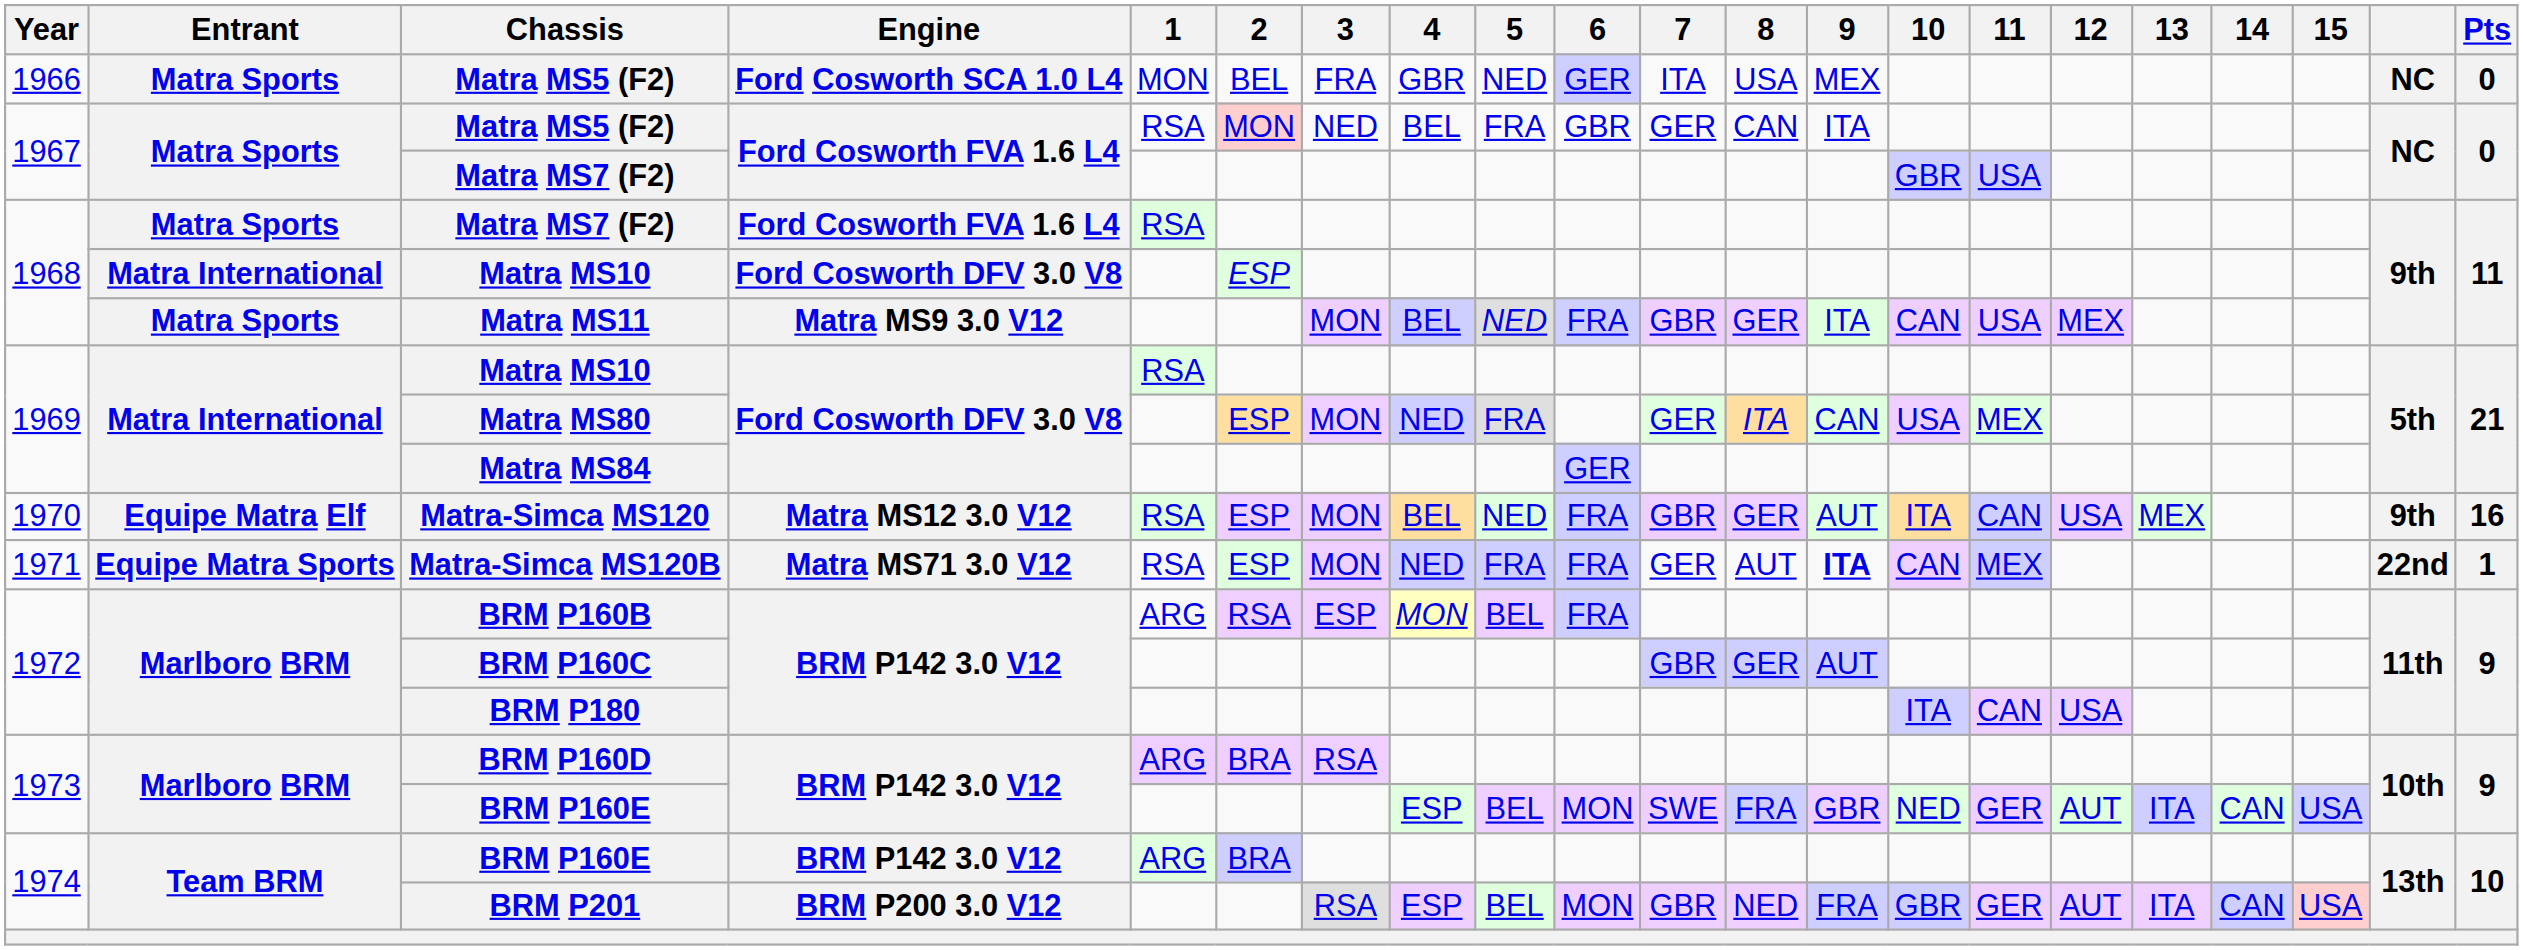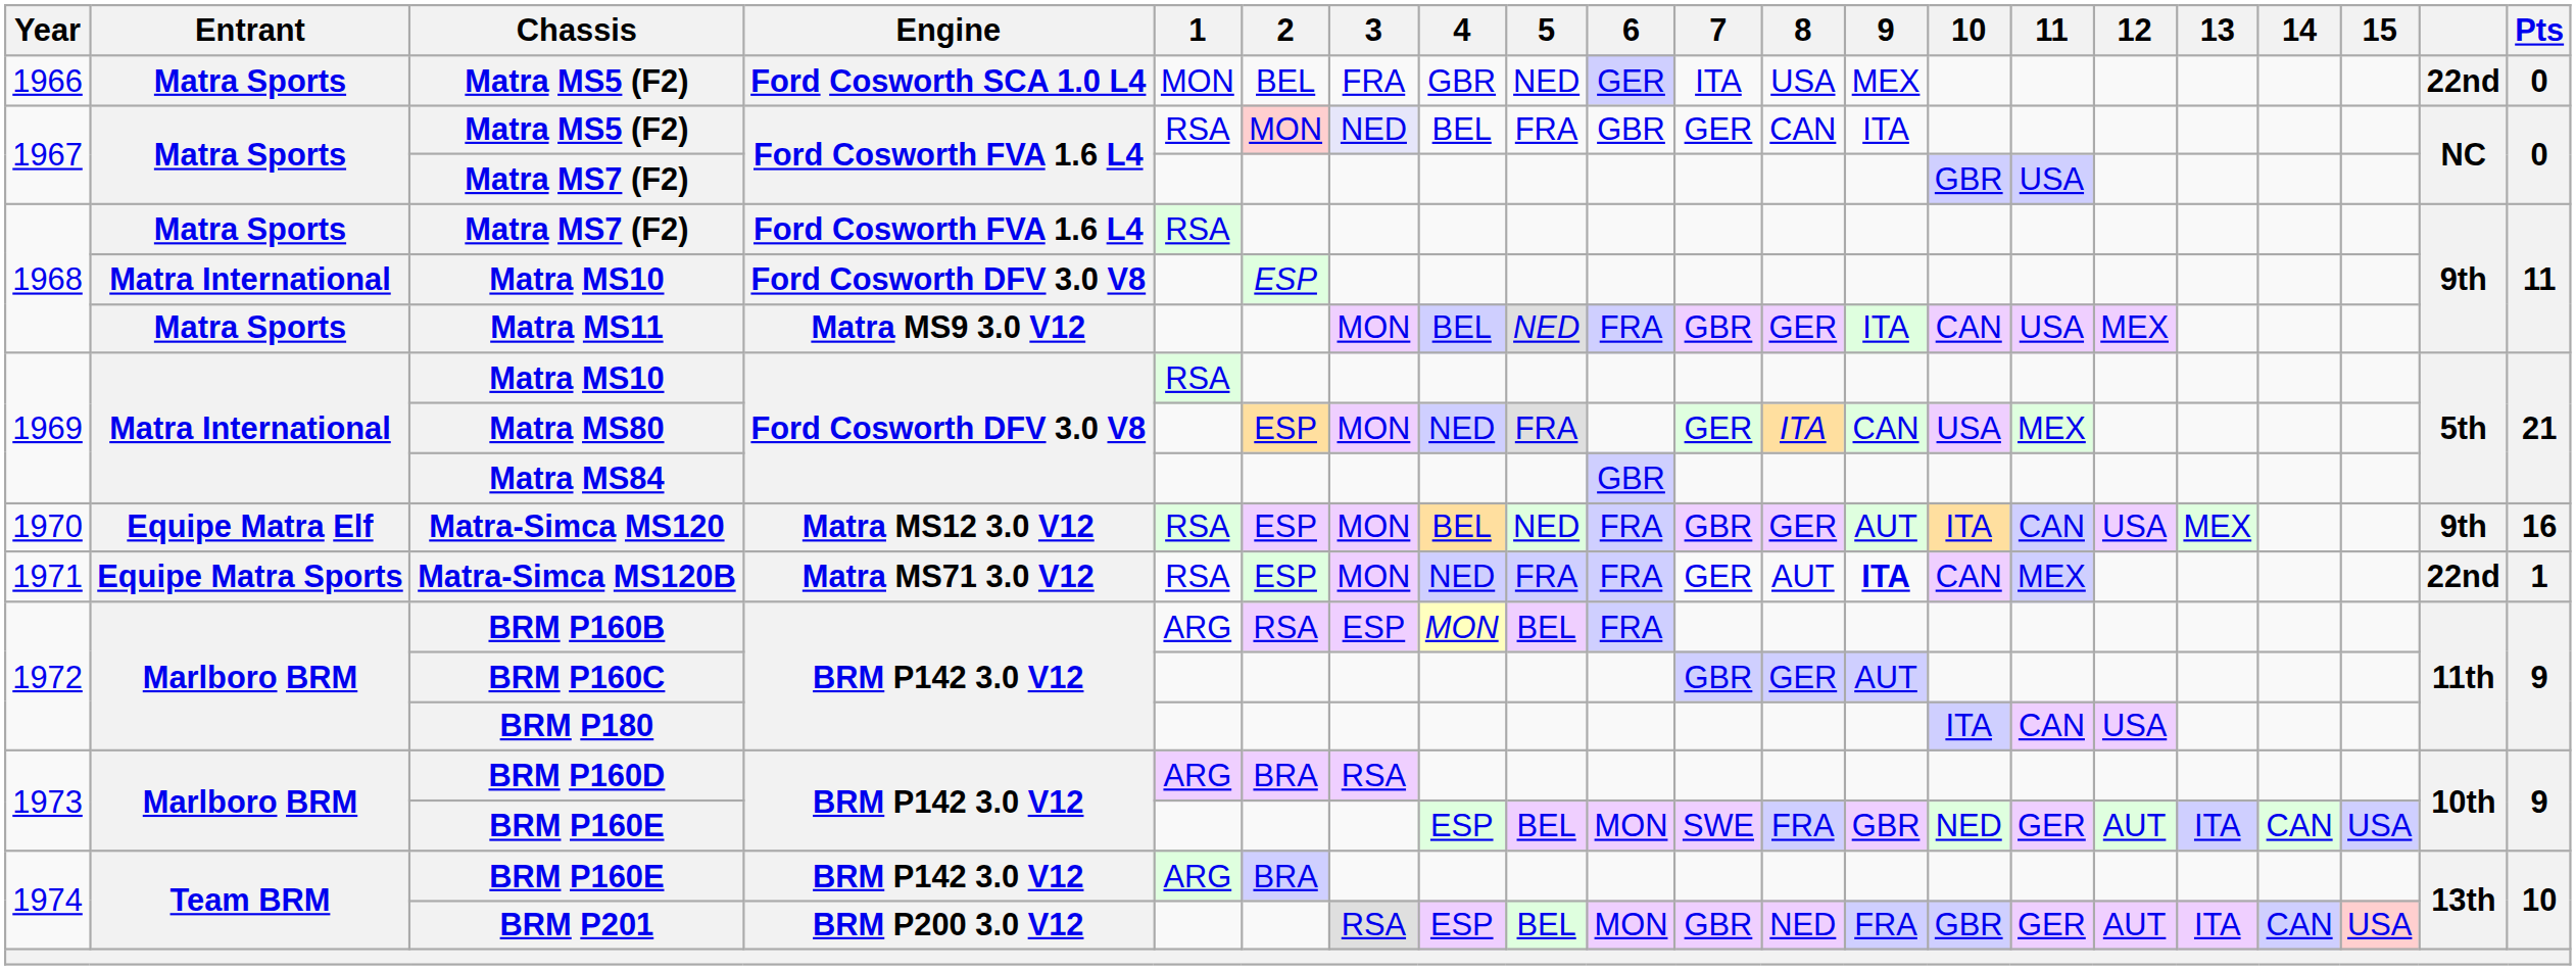1966 / Matra MS5 (F2) | column 20: NC -> 22nd
1967 / Matra MS5 (F2) | 3: no background -> lavender background
Matra MS84 | 6: GER -> GBR
